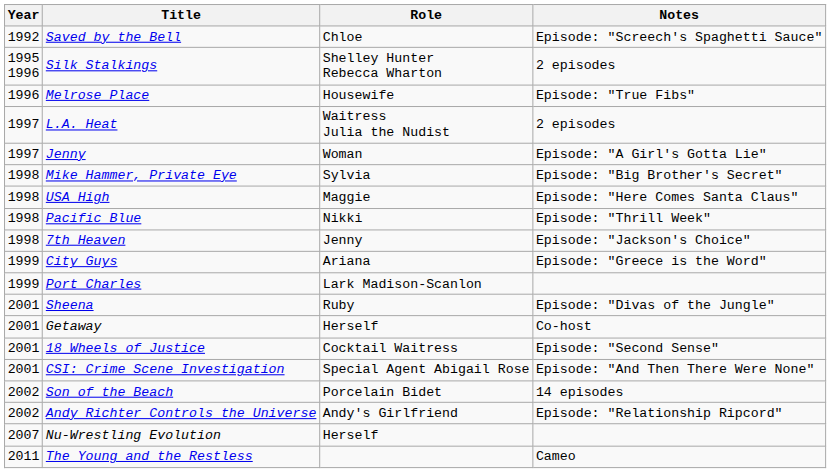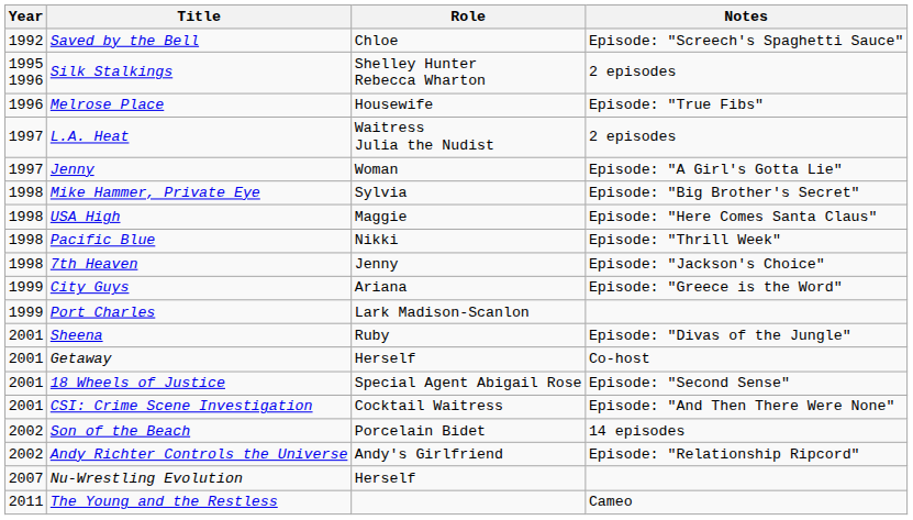18 Wheels of Justice | Role: Cocktail Waitress -> Special Agent Abigail Rose
CSI: Crime Scene Investigation | Role: Special Agent Abigail Rose -> Cocktail Waitress
